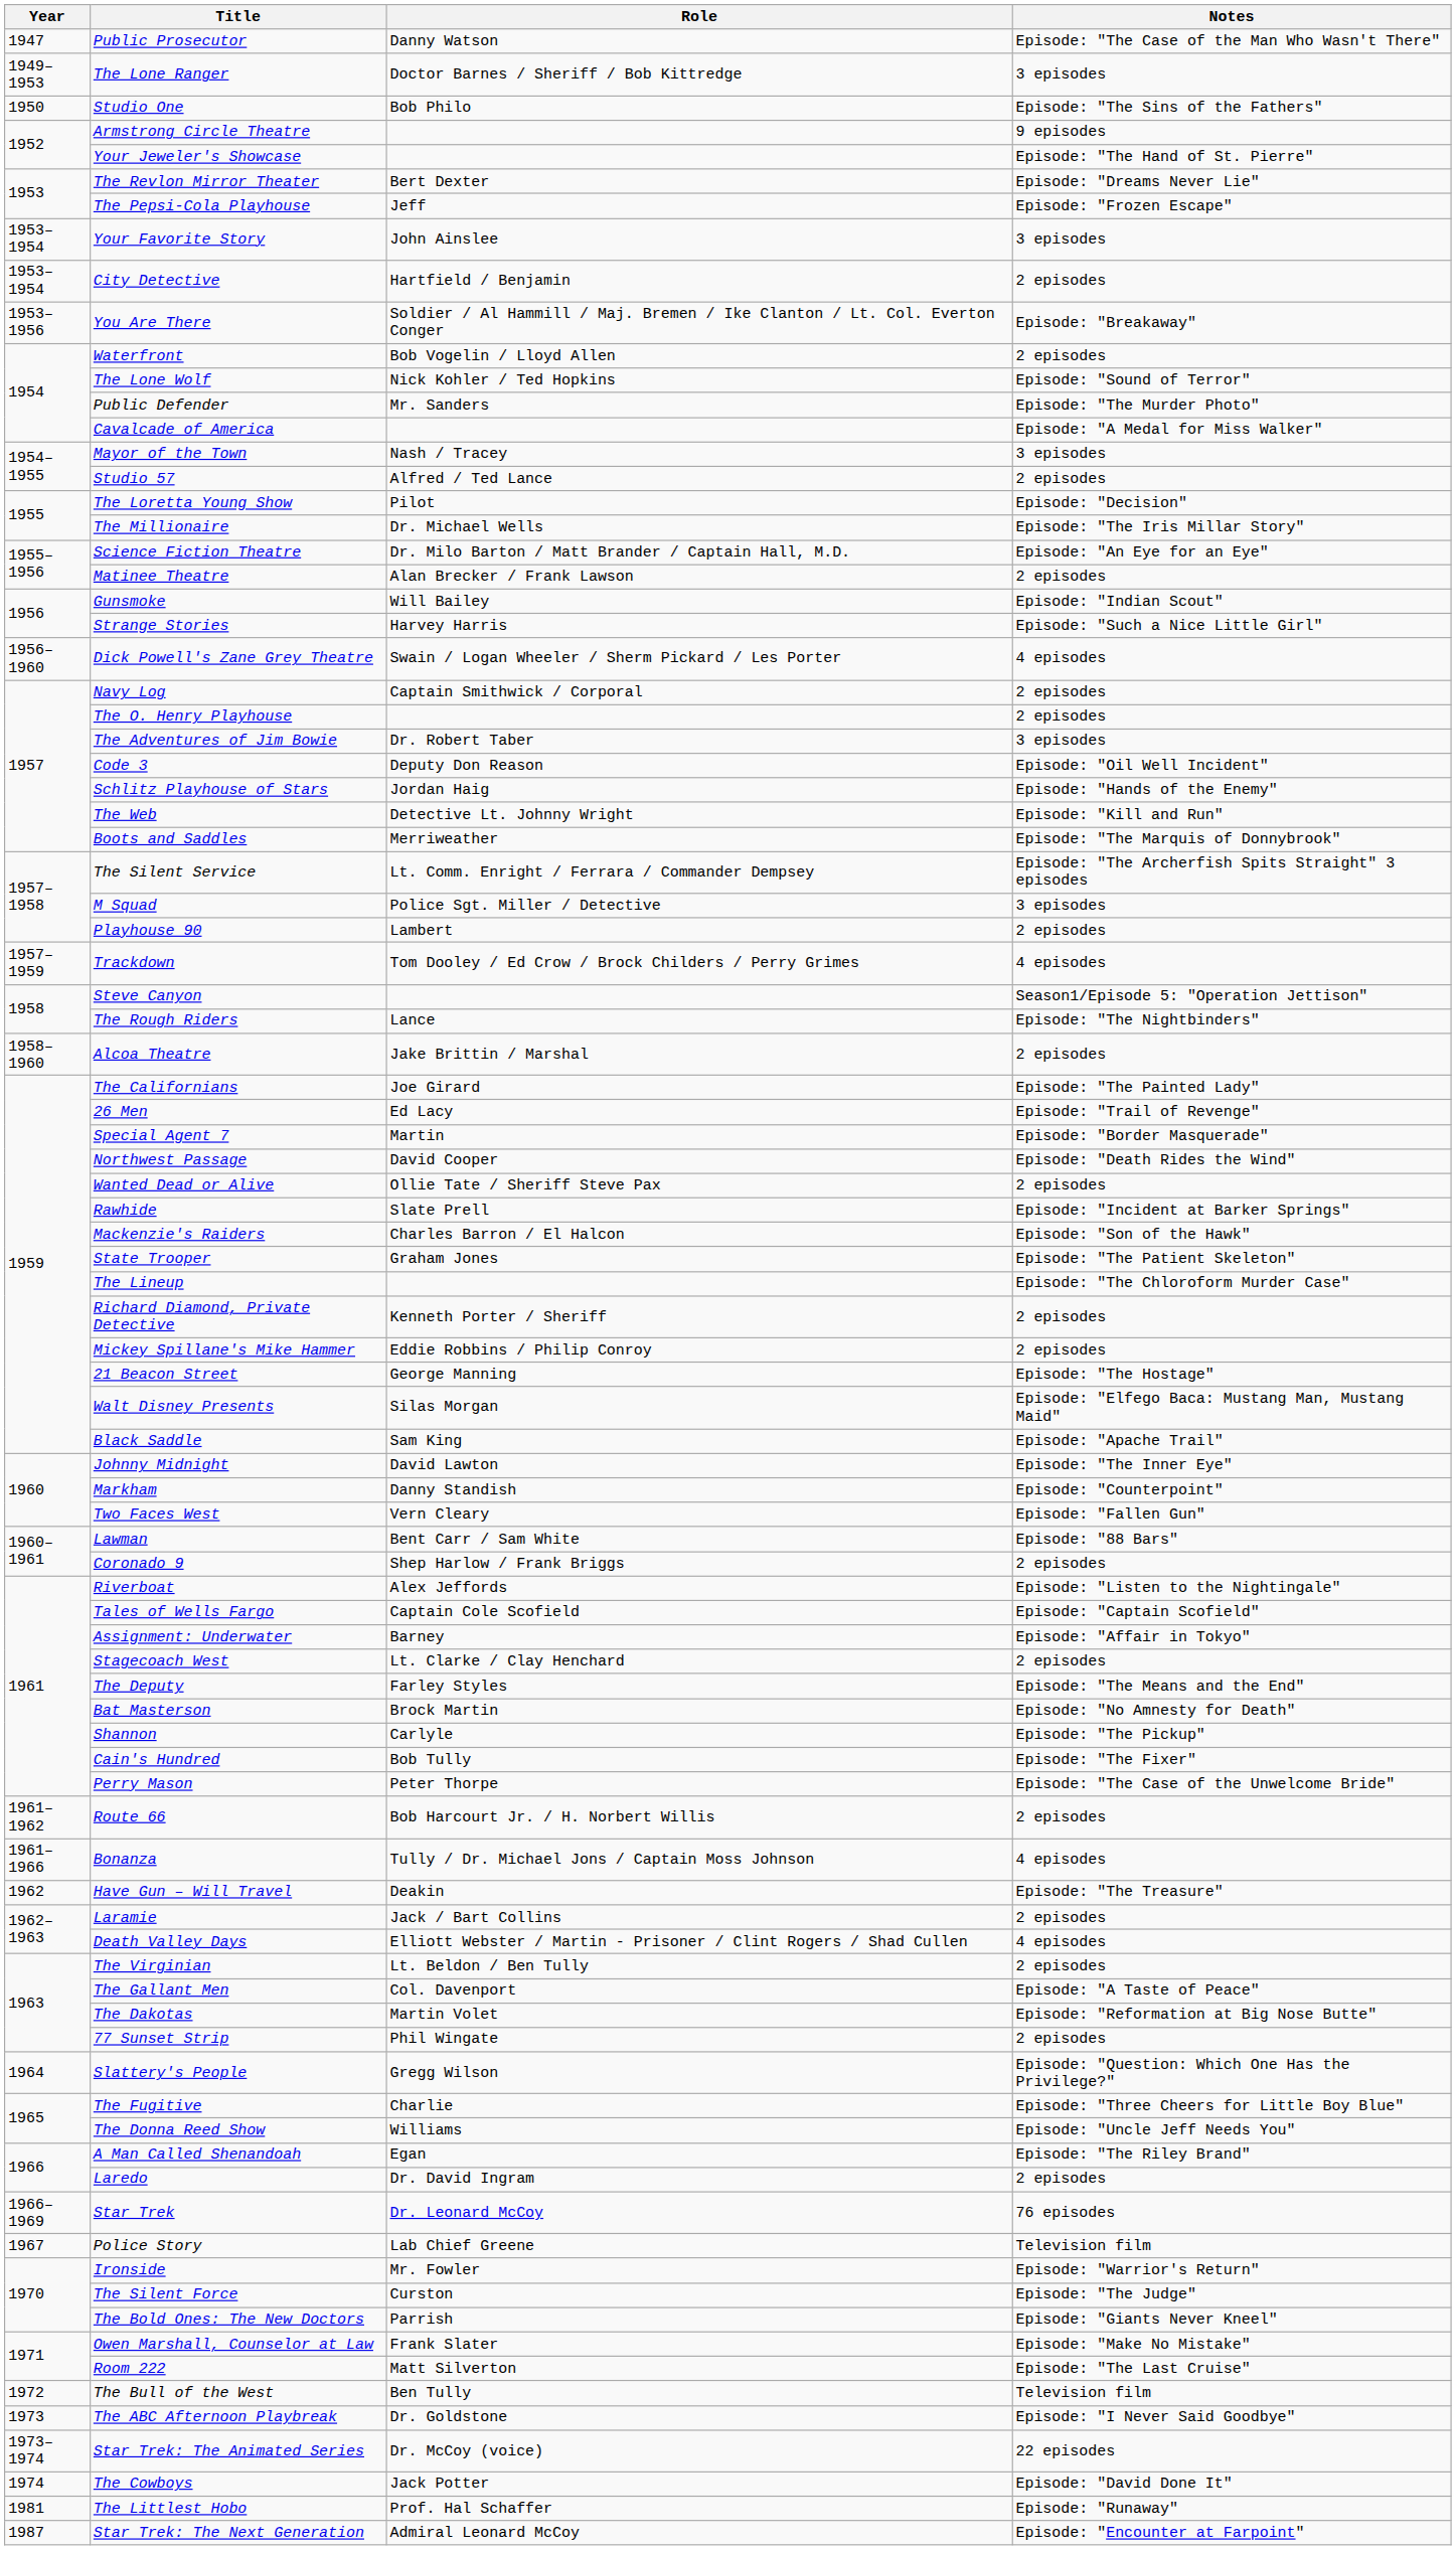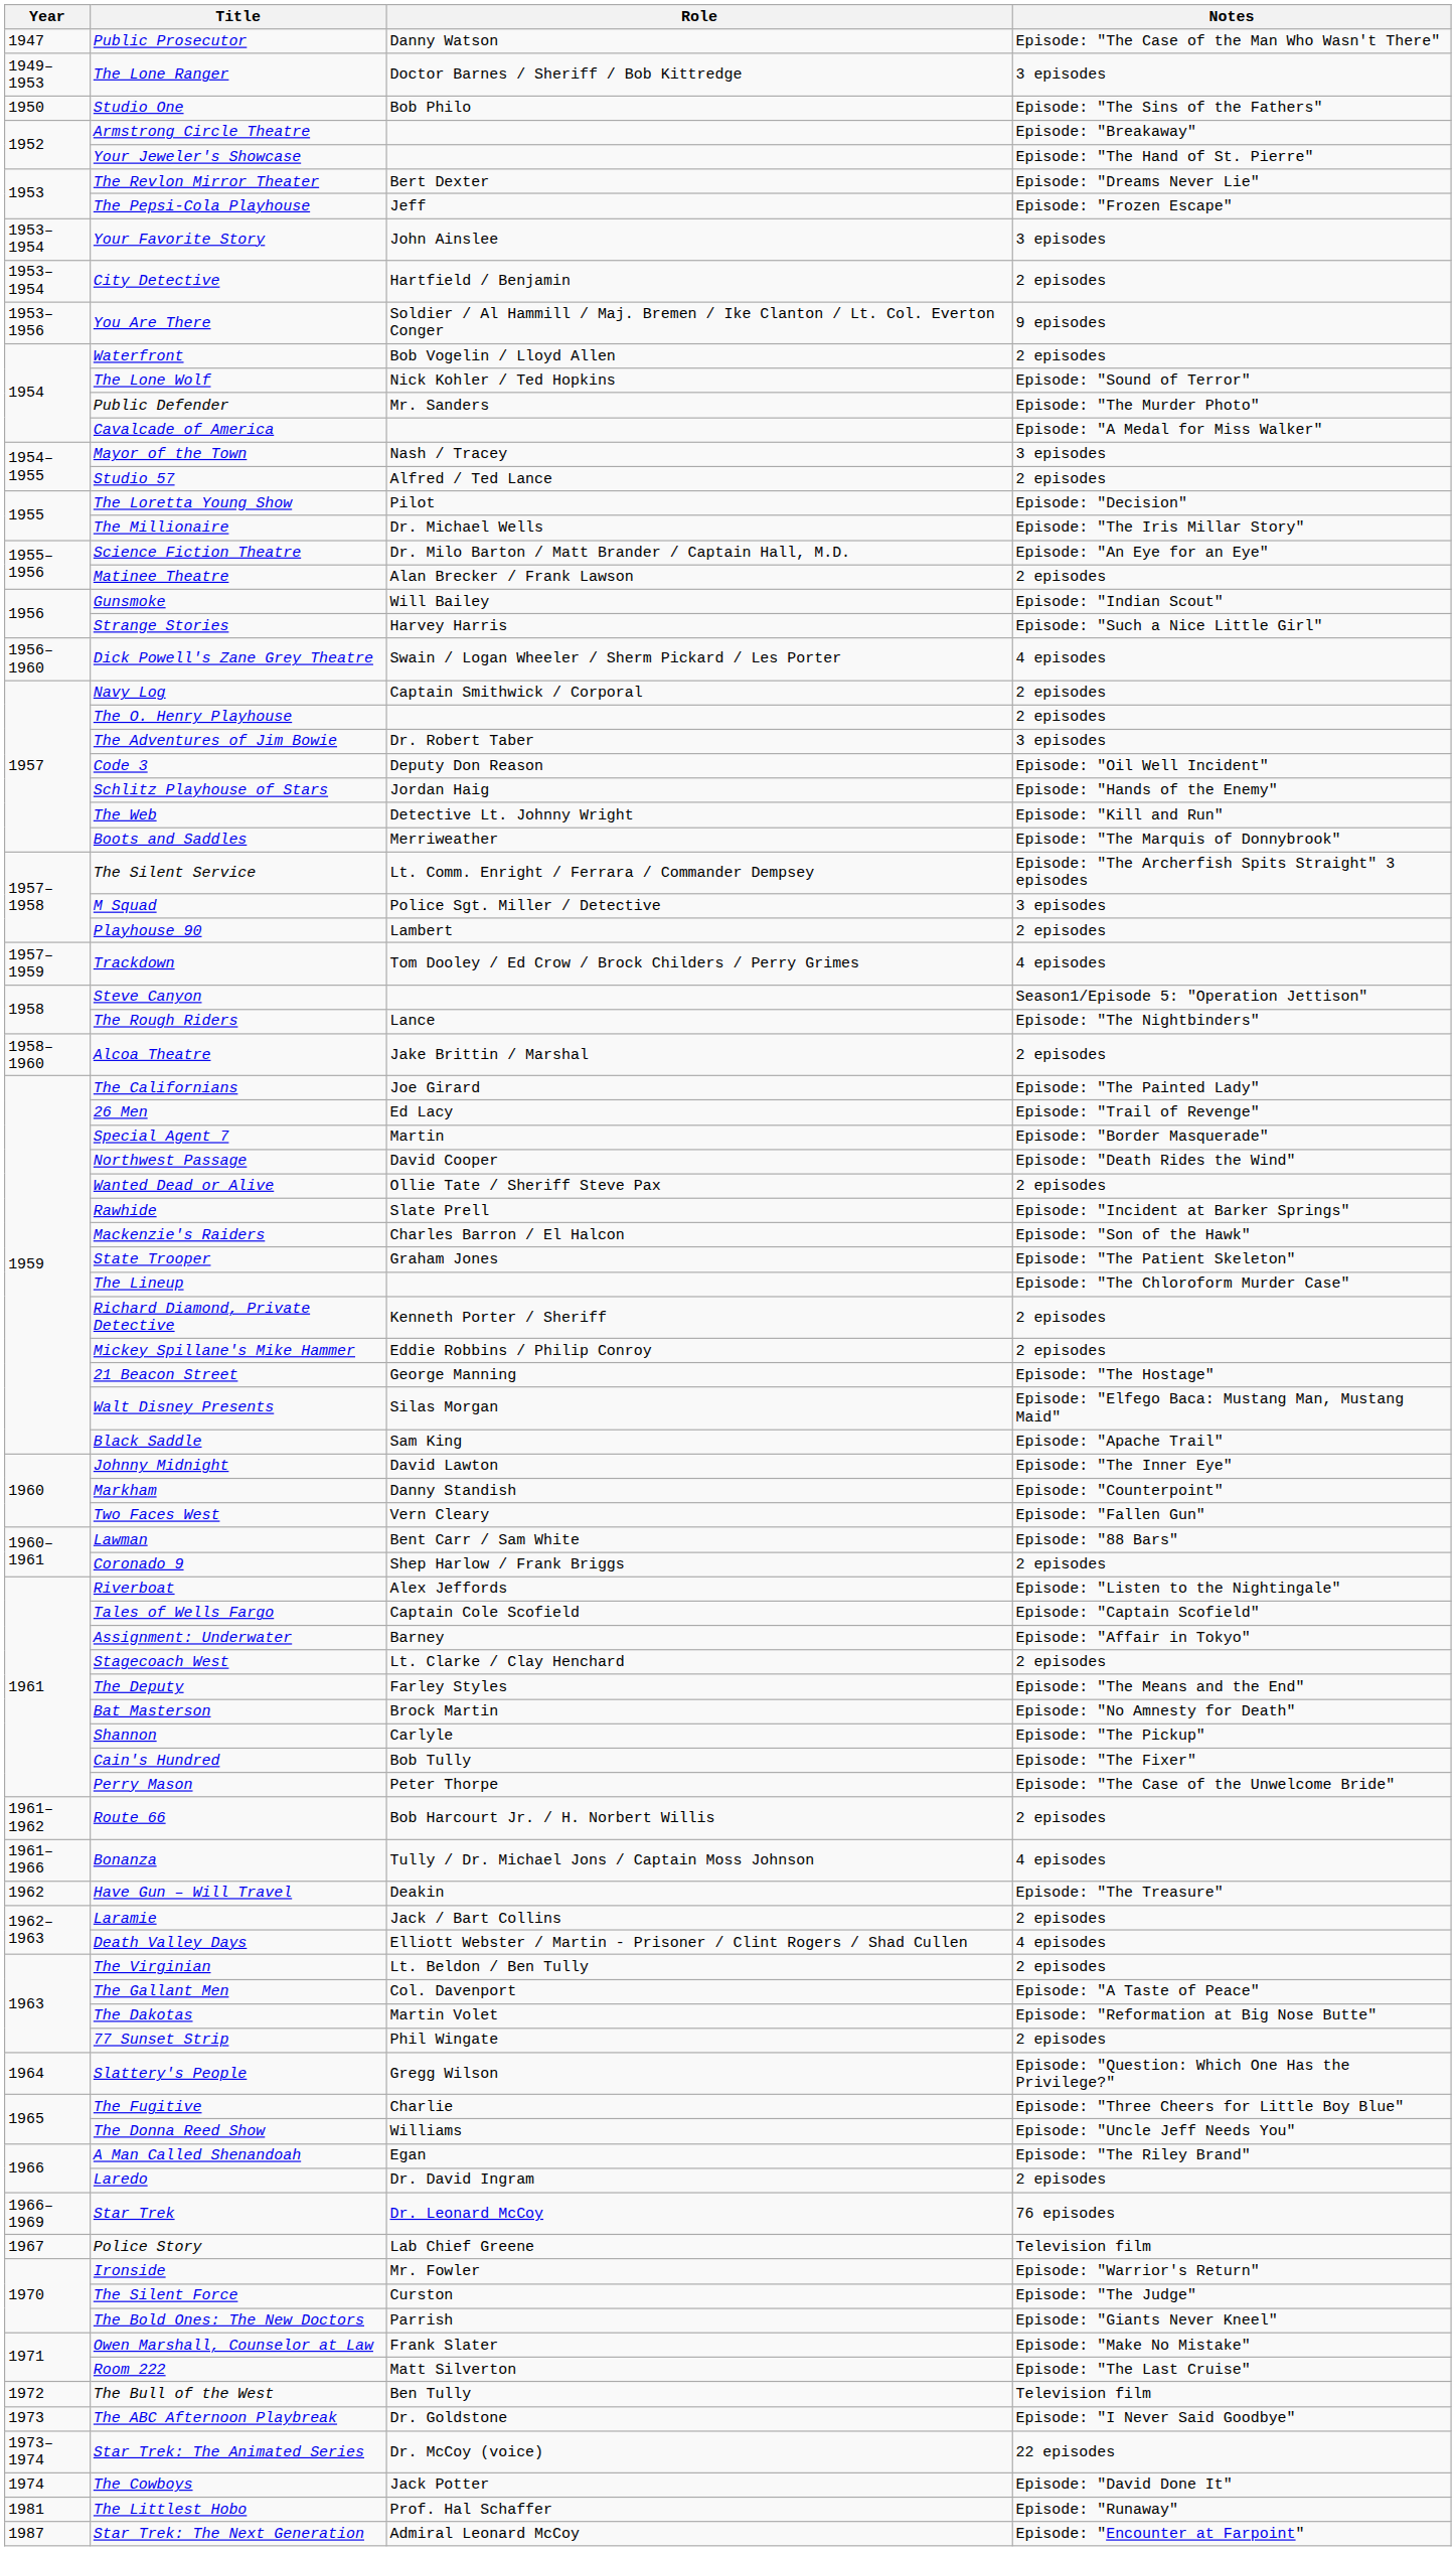Armstrong Circle Theatre | Notes: 9 episodes -> Episode: "Breakaway"
You Are There | Notes: Episode: "Breakaway" -> 9 episodes
